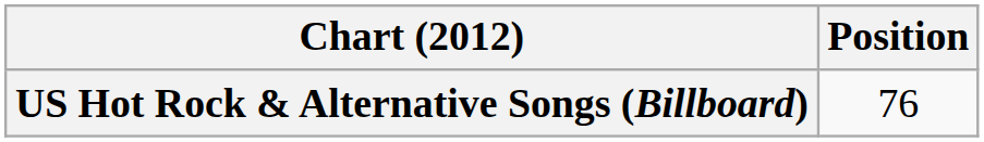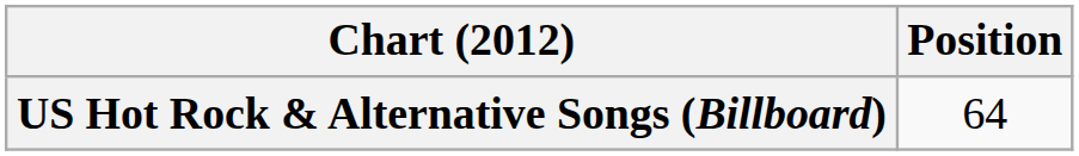US Hot Rock & Alternative Songs (Billboard) | Position: 76 -> 64
